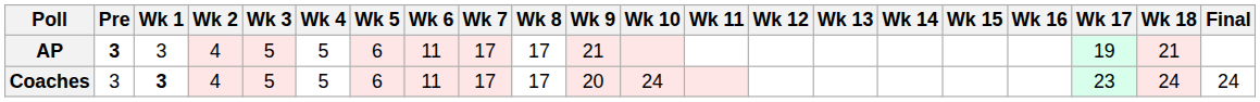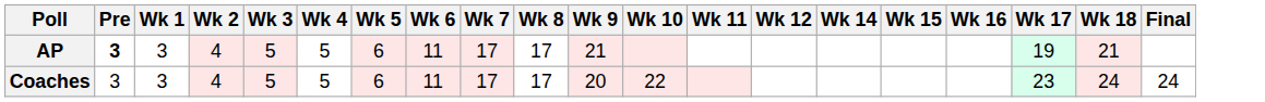- column: Wk 13
Coaches | Wk 1: bold -> normal
Coaches | Wk 10: 24 -> 22
